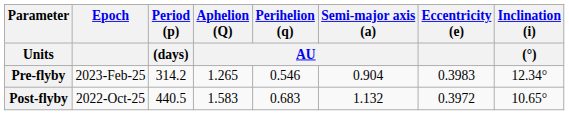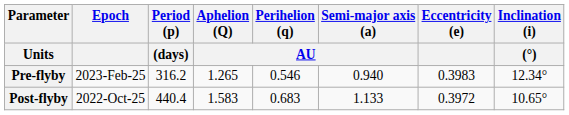Pre-flyby | Period (p) / (days): 314.2 -> 316.2
Pre-flyby | Semi-major axis (a) / AU: 0.904 -> 0.940
Post-flyby | Period (p) / (days): 440.5 -> 440.4
Post-flyby | Semi-major axis (a) / AU: 1.132 -> 1.133
